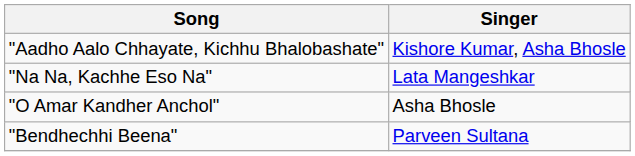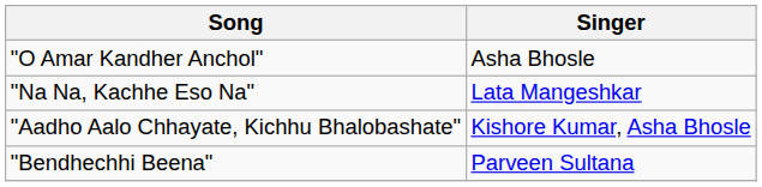rows swapped: "Aadho Aalo Chhayate, Kichhu Bhalobashate" <-> "O Amar Kandher Anchol"
